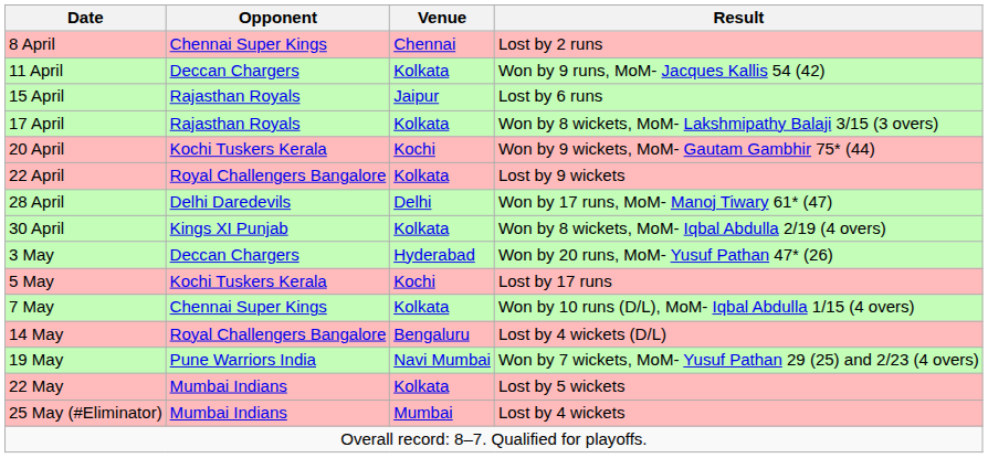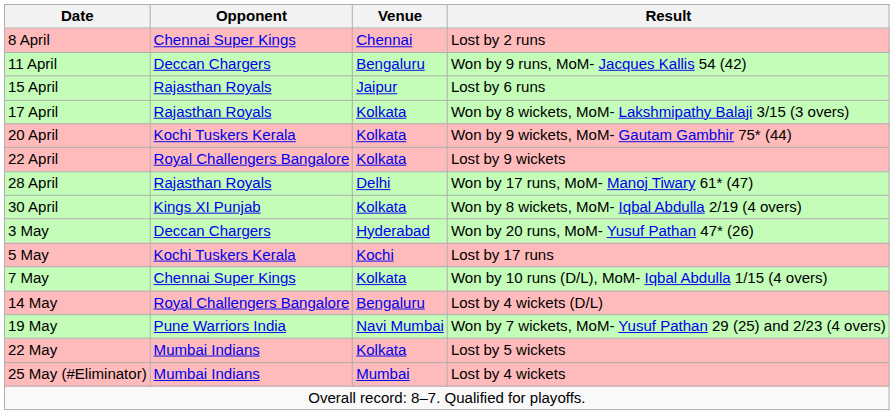11 April | Venue: Kolkata -> Bengaluru
20 April | Venue: Kochi -> Kolkata
28 April | Opponent: Delhi Daredevils -> Rajasthan Royals
